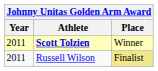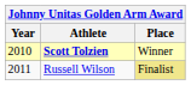Scott Tolzien | Year: 2011 -> 2010
